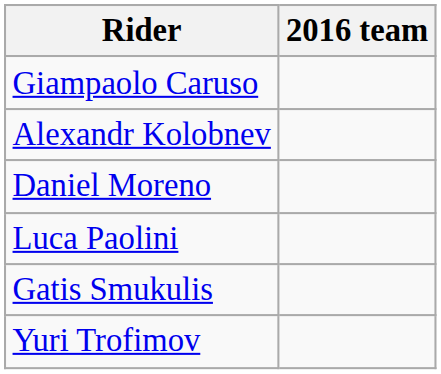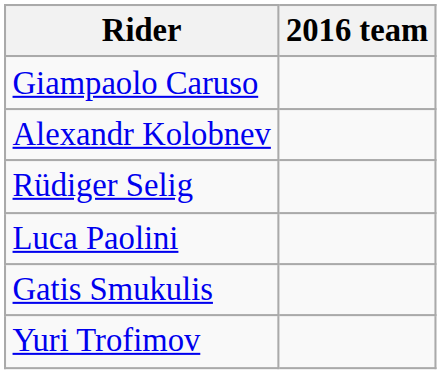- row: Daniel Moreno
+ row: Rüdiger Selig
